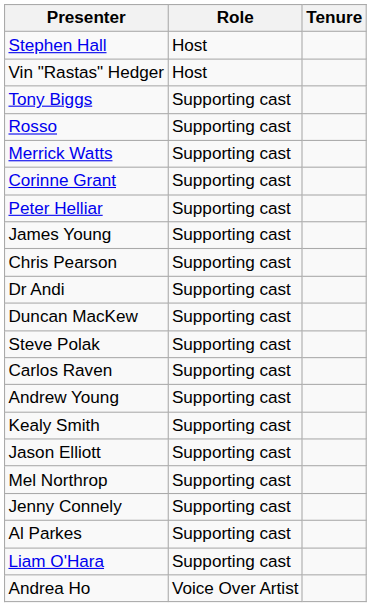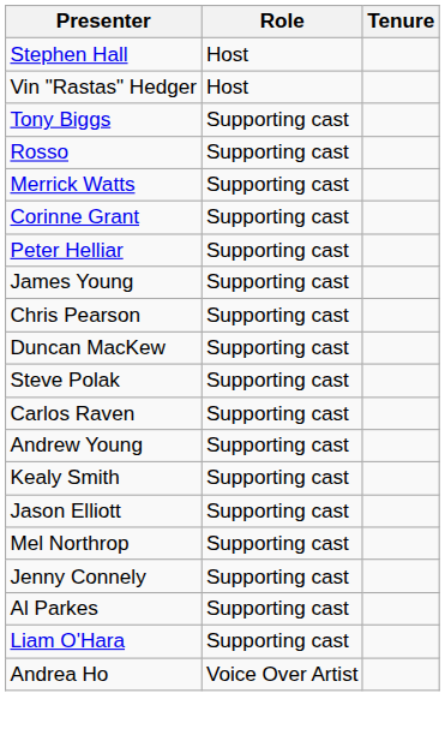- row: Dr Andi | Supporting cast
